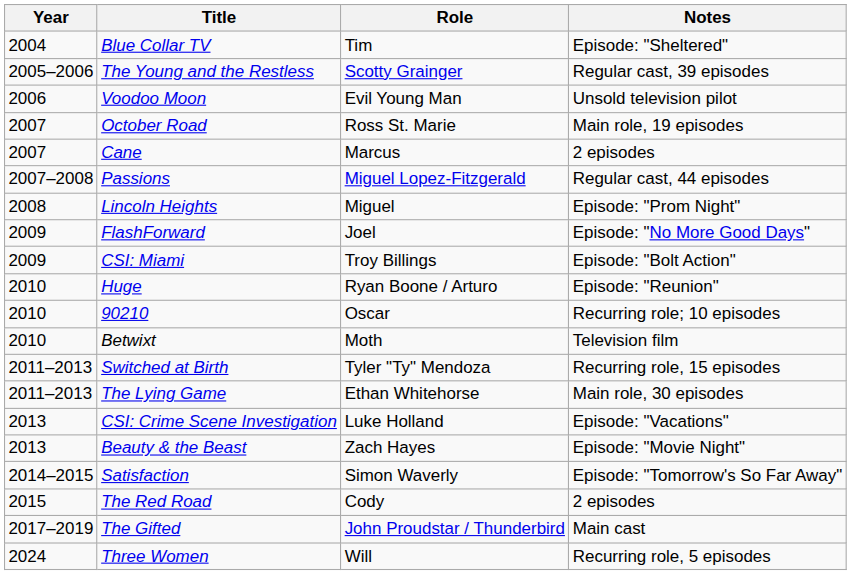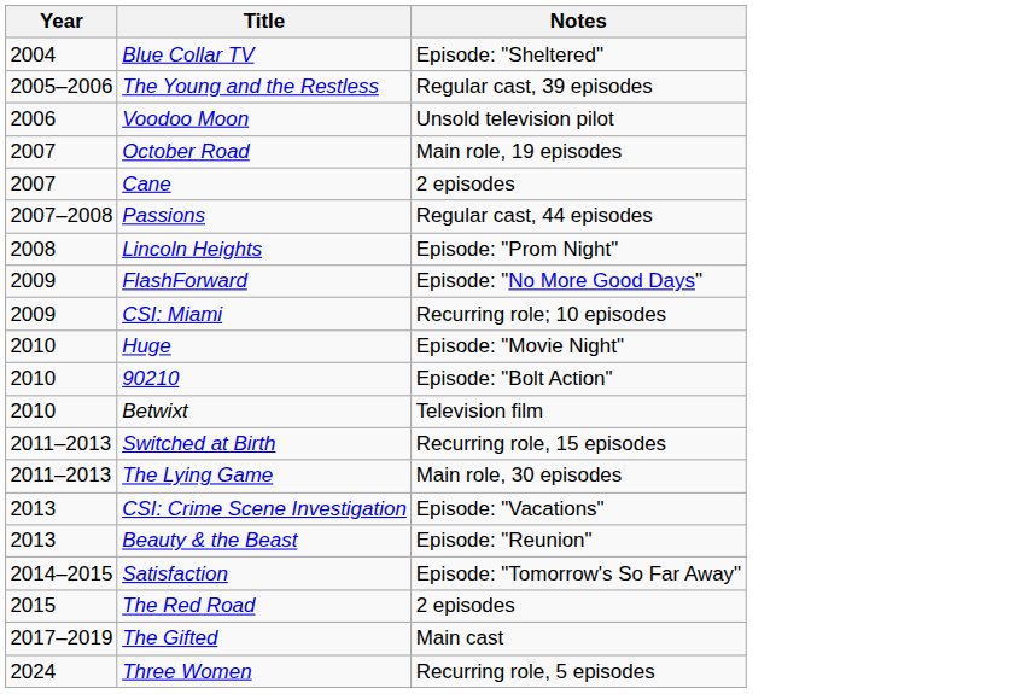- column: Role | Tim | Scotty Grainger | Evil Young Man | Ross St. Marie | Marcus | Miguel Lopez-Fitzgerald | Miguel | Joel | Troy Billings | Ryan Boone / Arturo | Oscar | Moth | Tyler "Ty" Mendoza | Ethan Whitehorse | Luke Holland | Zach Hayes | Simon Waverly | Cody | John Proudstar / Thunderbird | Will
CSI: Miami | Notes: Episode: "Bolt Action" -> Recurring role; 10 episodes
Huge | Notes: Episode: "Reunion" -> Episode: "Movie Night"
90210 | Notes: Recurring role; 10 episodes -> Episode: "Bolt Action"
Beauty & the Beast | Notes: Episode: "Movie Night" -> Episode: "Reunion"
